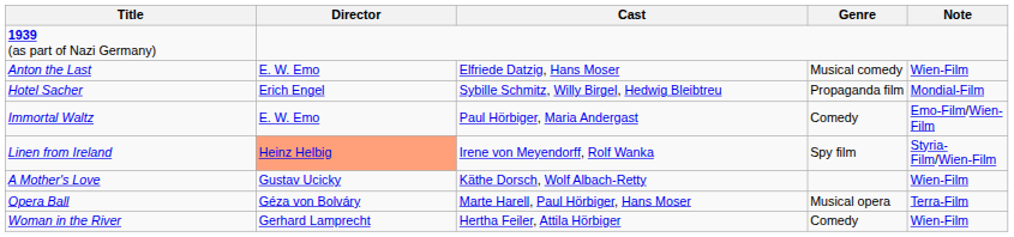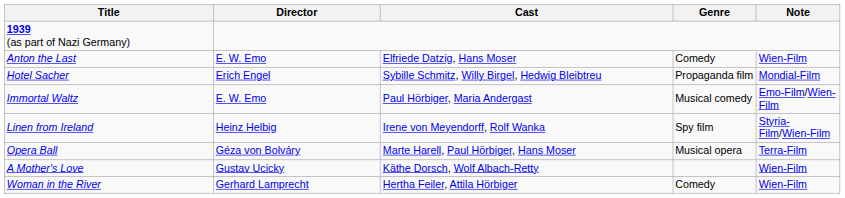Anton the Last | Genre: Musical comedy -> Comedy
Immortal Waltz | Genre: Comedy -> Musical comedy
Linen from Ireland | Director: lightsalmon background -> no background
rows swapped: A Mother's Love <-> Opera Ball
